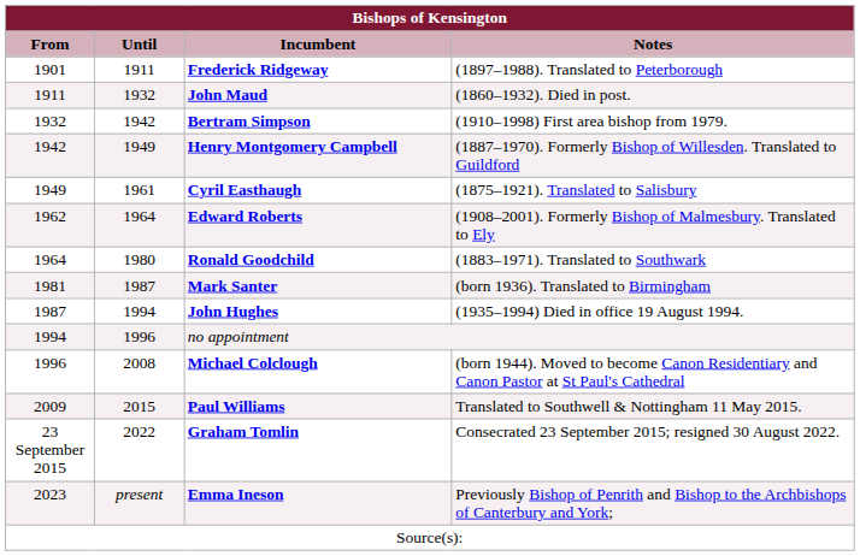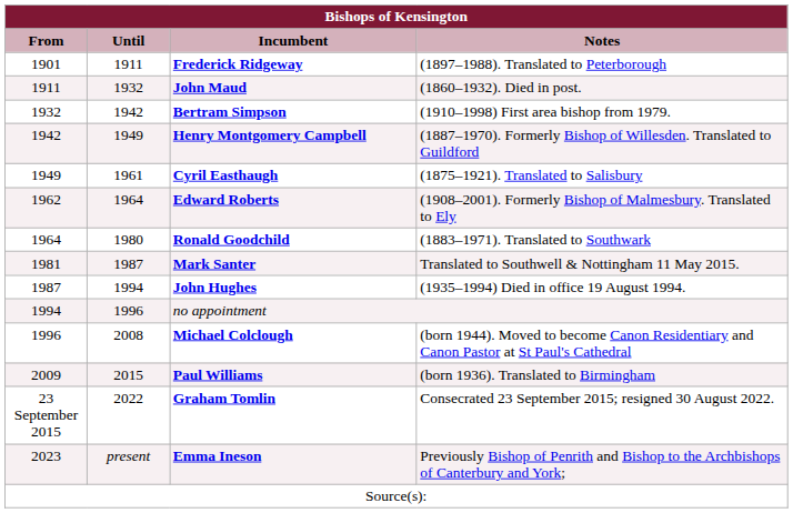Mark Santer | Notes: (born 1936). Translated to Birmingham -> Translated to Southwell & Nottingham 11 May 2015.
Paul Williams | Notes: Translated to Southwell & Nottingham 11 May 2015. -> (born 1936). Translated to Birmingham
